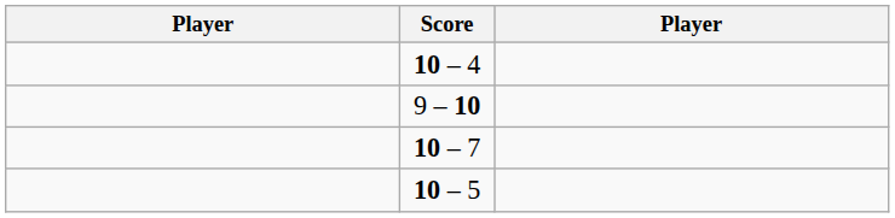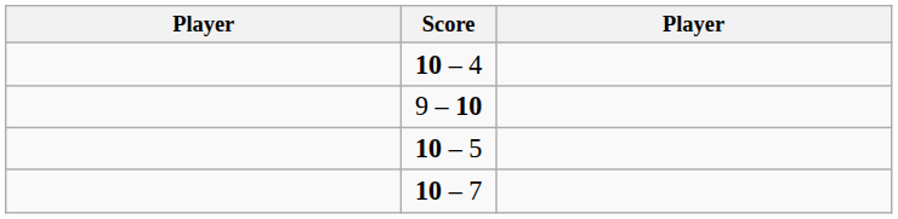rows swapped: 10 – 5 <-> 10 – 7
